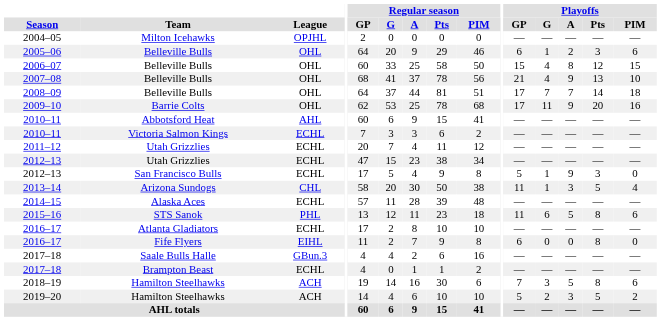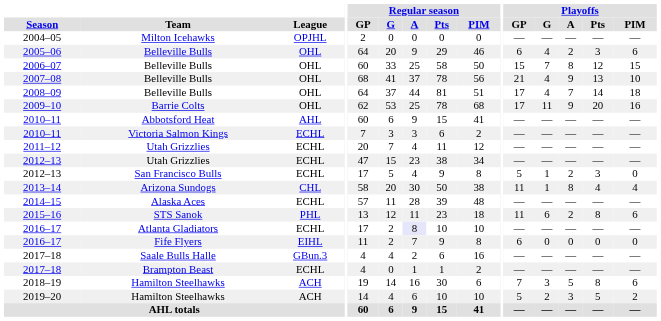2005–06 | Playoffs / G: 1 -> 4
2006–07 | Playoffs / G: 4 -> 7
2008–09 | Playoffs / G: 7 -> 4
2012–13 / San Francisco Bulls | Playoffs / A: 9 -> 2
2013–14 | Playoffs / A: 3 -> 8
2013–14 | Playoffs / Pts: 5 -> 4
2015–16 | Playoffs / A: 5 -> 2
2016–17 / Atlanta Gladiators | Regular season / A: no background -> lavender background
2016–17 / Fife Flyers | Playoffs / Pts: 8 -> 0
